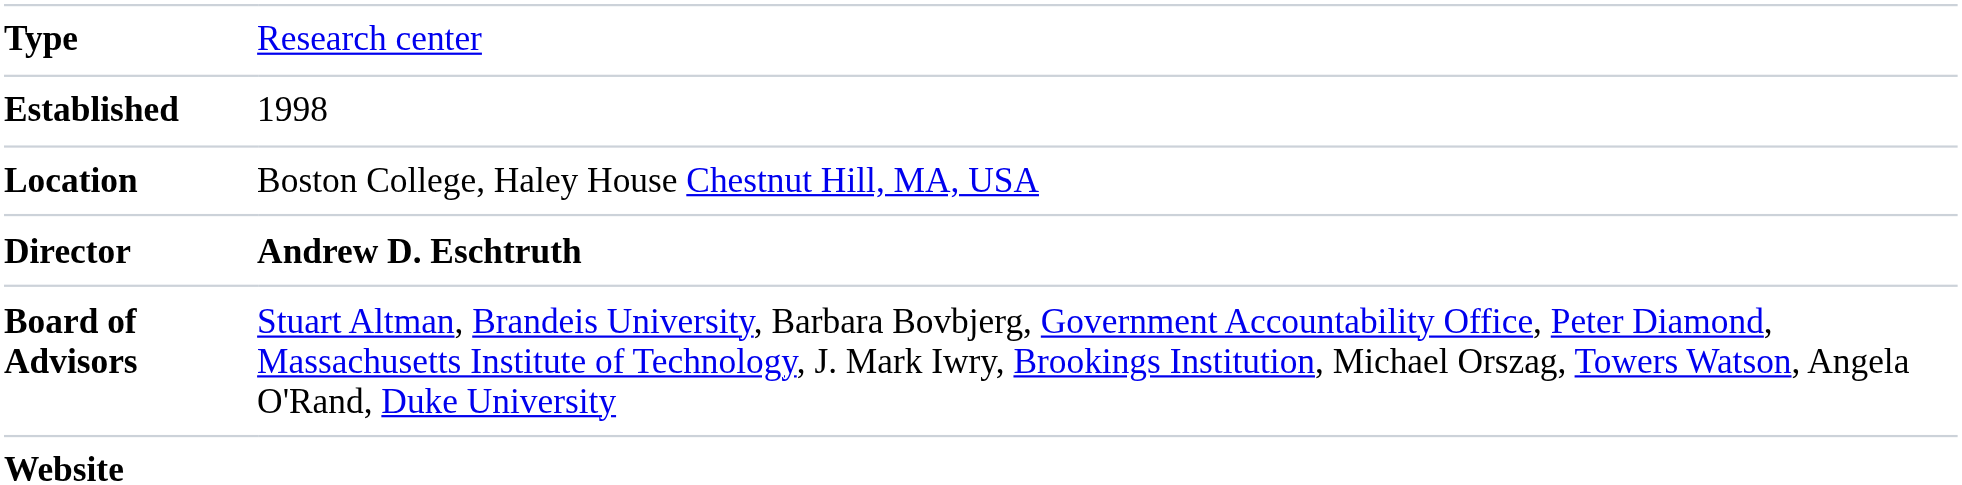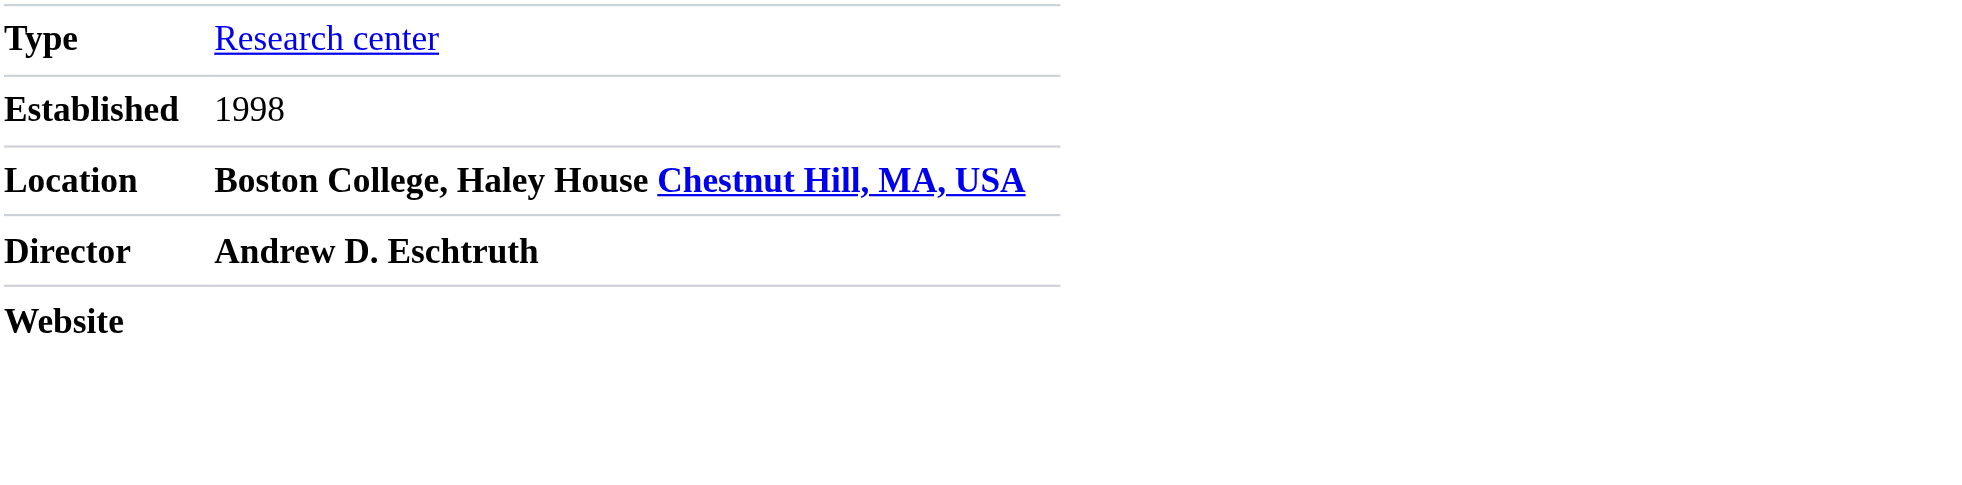Location | column 2: normal -> bold
- row: Board of Advisors | Stuart Altman, Brandeis University, Barbara Bovbjerg, Government Accountability Office, Peter Diamond, Massachusetts Institute of Technology, J. Mark Iwry, Brookings Institution, Michael Orszag, Towers Watson, Angela O'Rand, Duke University
